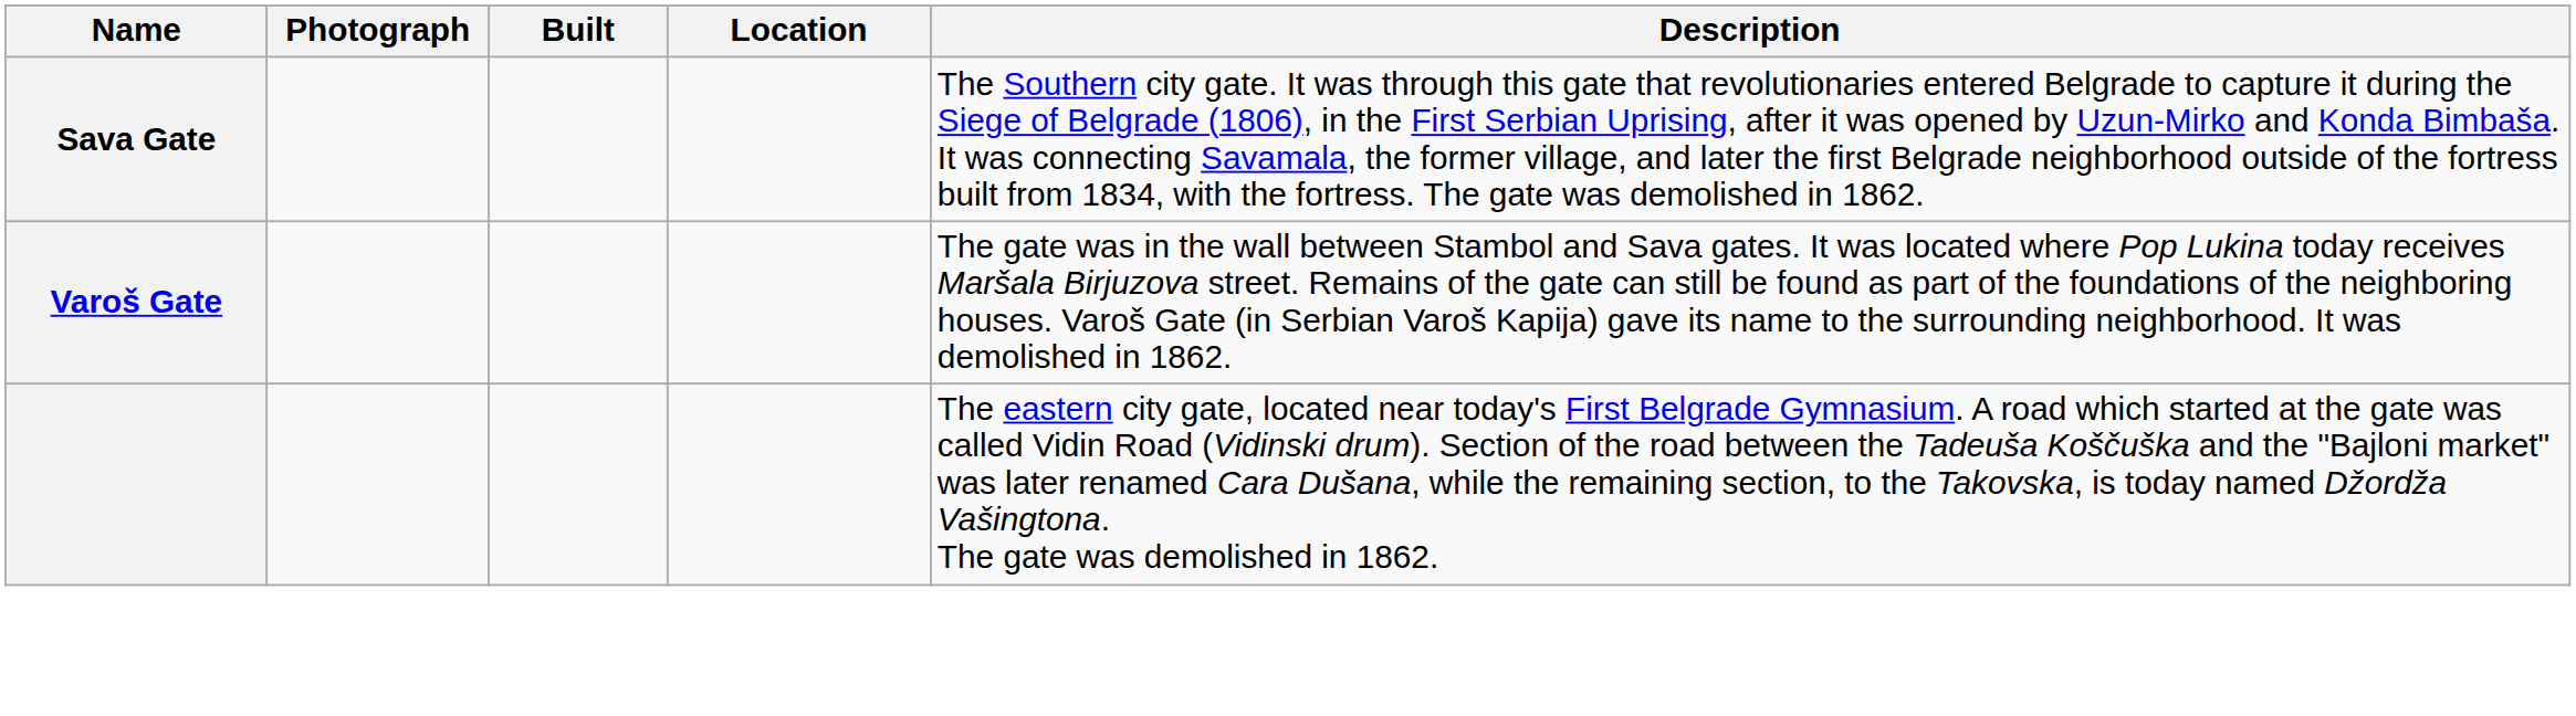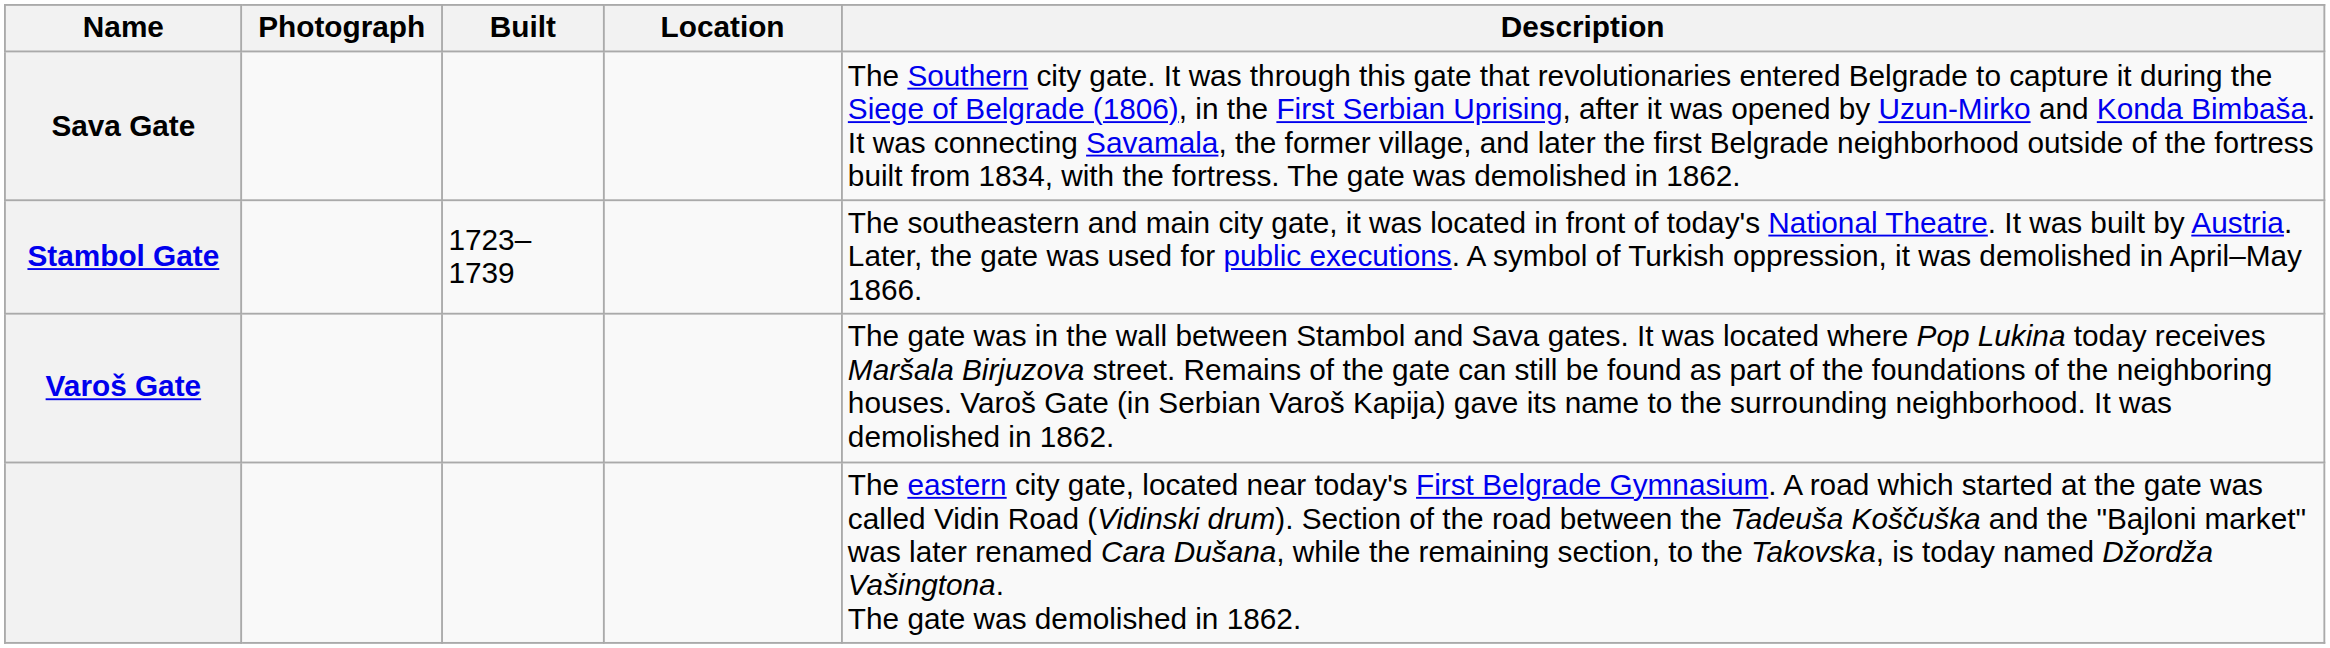+ row: Stambol Gate | 1723–1739 | The southeastern and main city gate, it was located in front of today's National Theatre. It was built by Austria. Later, the gate was used for public executions. A symbol of Turkish oppression, it was demolished in April–May 1866.
